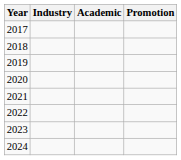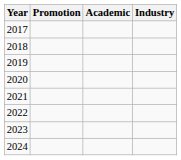columns swapped: Promotion <-> Industry
